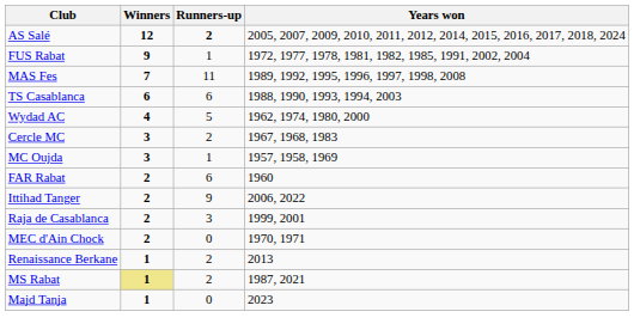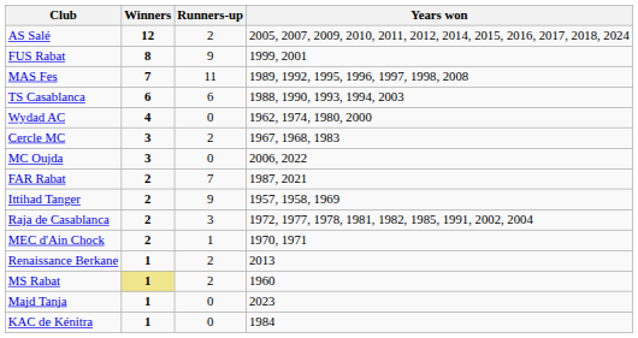AS Salé | Runners-up: bold -> normal
FUS Rabat | Winners: 9 -> 8
FUS Rabat | Runners-up: 1 -> 9
FUS Rabat | Years won: 1972, 1977, 1978, 1981, 1982, 1985, 1991, 2002, 2004 -> 1999, 2001
Wydad AC | Runners-up: 5 -> 0
MC Oujda | Runners-up: 1 -> 0
MC Oujda | Years won: 1957, 1958, 1969 -> 2006, 2022
FAR Rabat | Runners-up: 6 -> 7
FAR Rabat | Years won: 1960 -> 1987, 2021
Ittihad Tanger | Years won: 2006, 2022 -> 1957, 1958, 1969
Raja de Casablanca | Years won: 1999, 2001 -> 1972, 1977, 1978, 1981, 1982, 1985, 1991, 2002, 2004
MEC d'Ain Chock | Runners-up: 0 -> 1
MS Rabat | Years won: 1987, 2021 -> 1960
+ row: KAC de Kénitra | 1 | 0 | 1984
